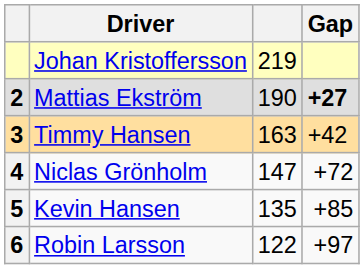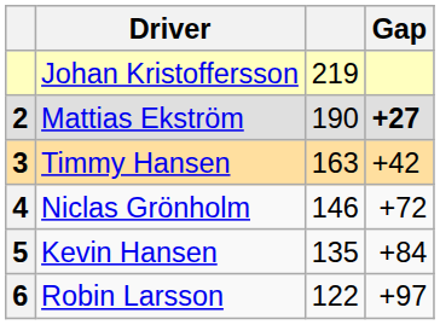Niclas Grönholm | column 3: 147 -> 146
Kevin Hansen | Gap: +85 -> +84
